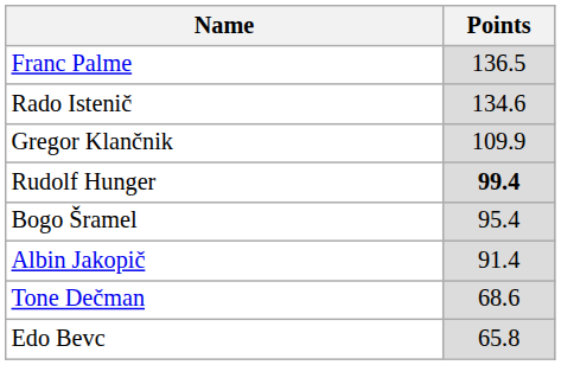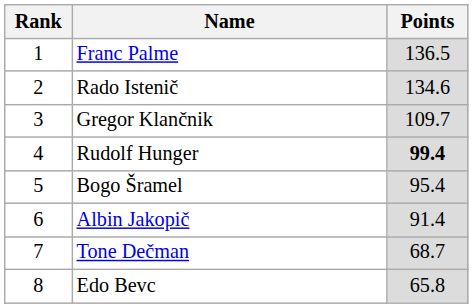+ column: Rank | 1 | 2 | 3 | 4 | 5 | 6 | 7 | 8
Gregor Klančnik | Points: 109.9 -> 109.7
Tone Dečman | Points: 68.6 -> 68.7
